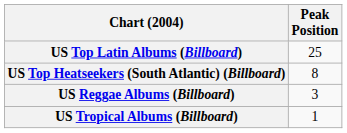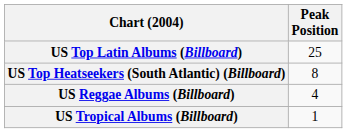US Reggae Albums (Billboard) | Peak Position: 3 -> 4
